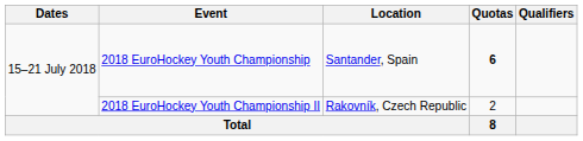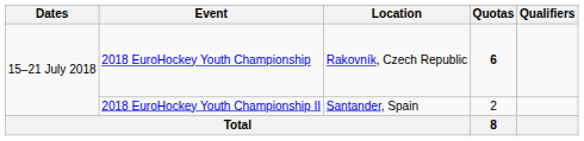2018 EuroHockey Youth Championship | Location: Santander, Spain -> Rakovník, Czech Republic
2018 EuroHockey Youth Championship II | Location: Rakovník, Czech Republic -> Santander, Spain
